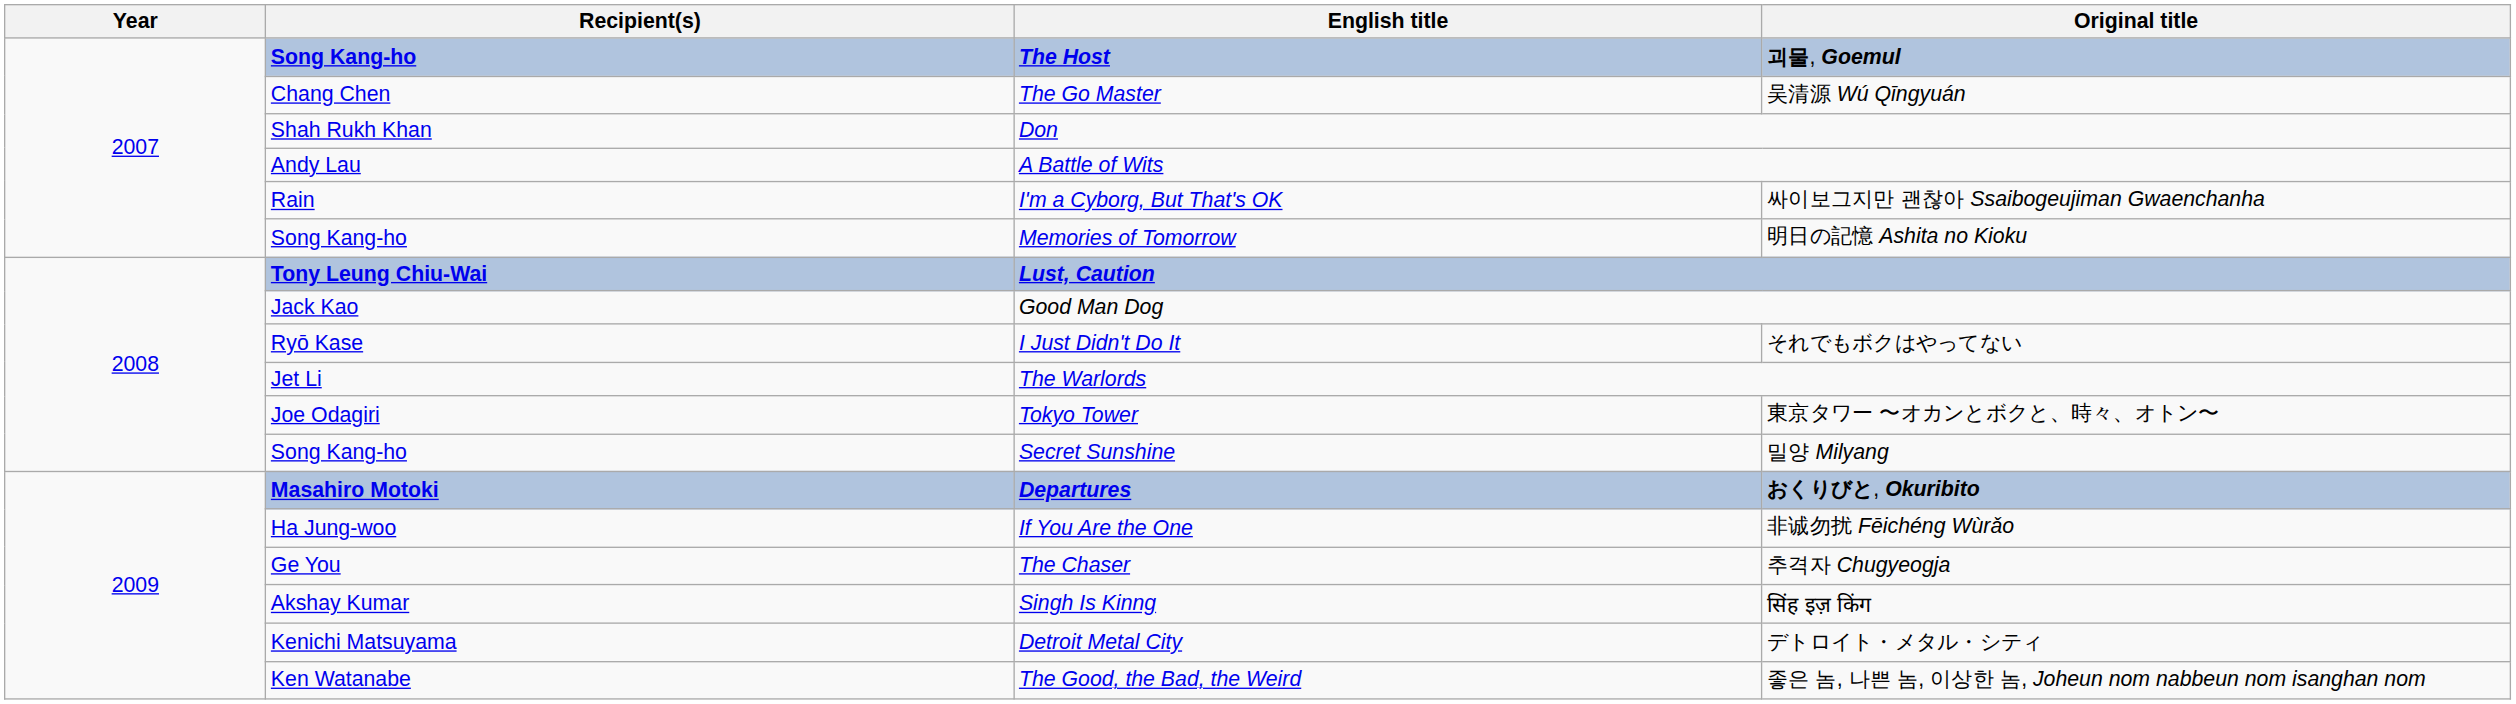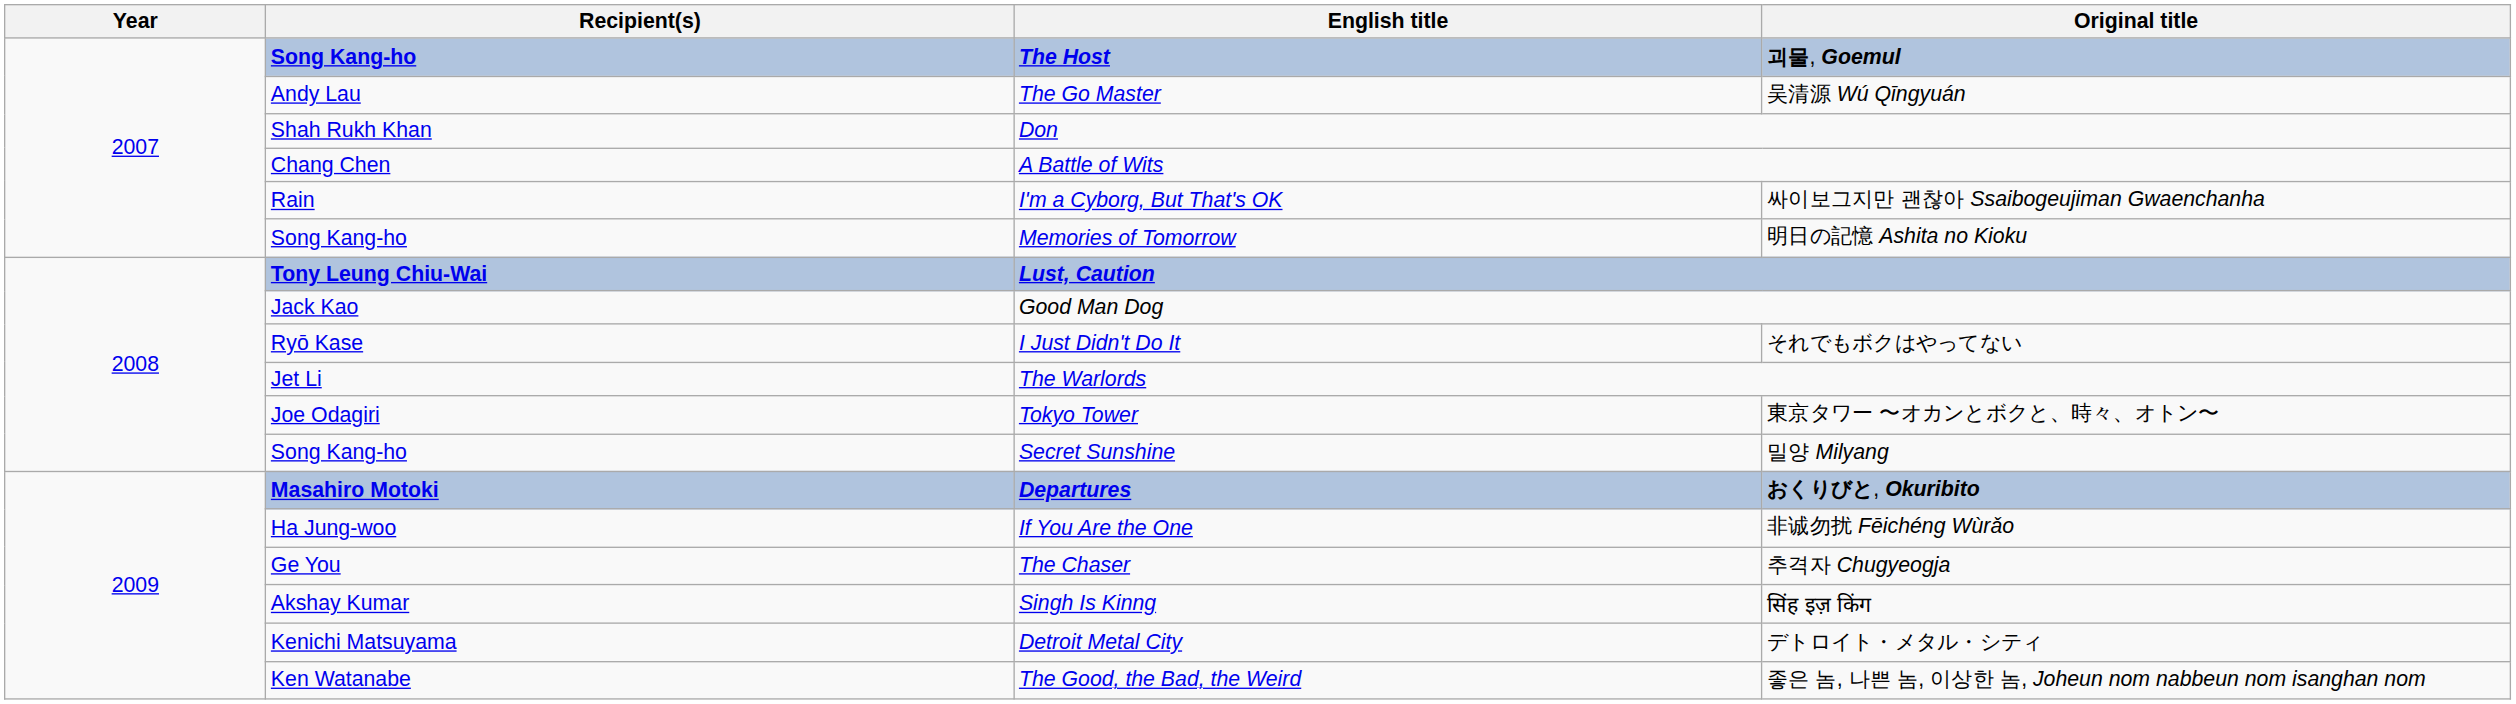The Go Master | Recipient(s): Chang Chen -> Andy Lau
A Battle of Wits | Recipient(s): Andy Lau -> Chang Chen
